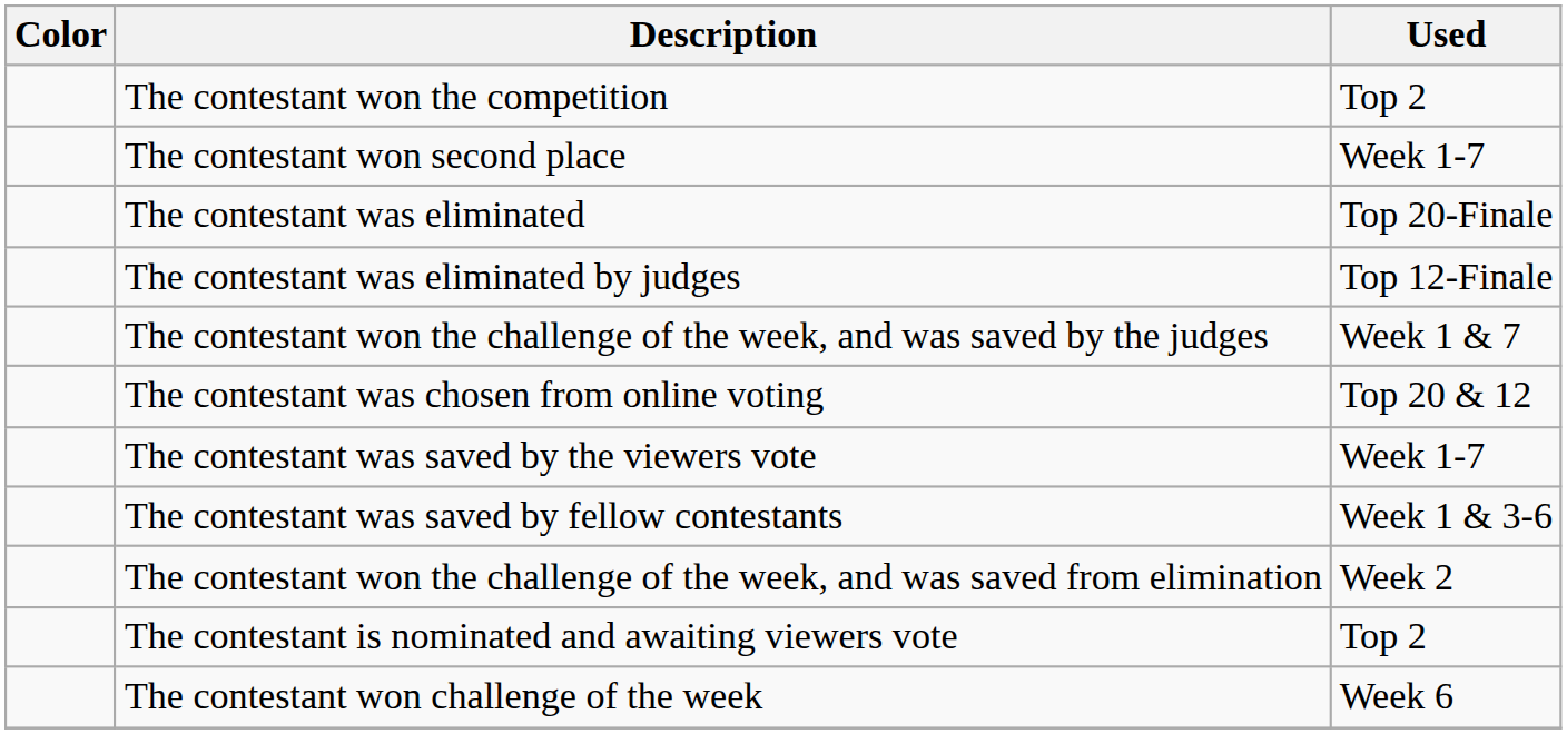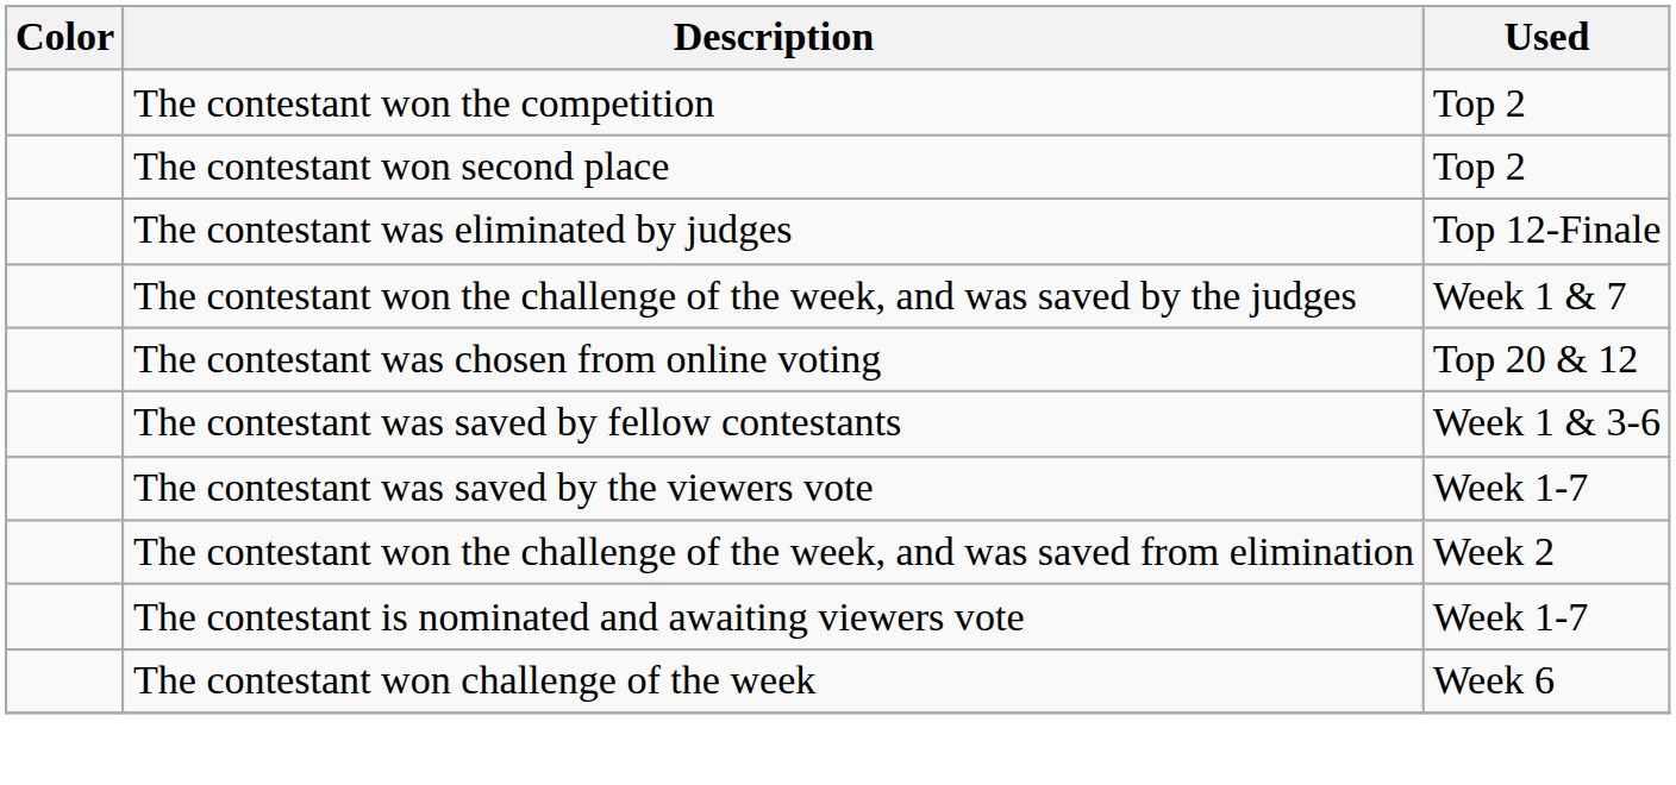The contestant won second place | Used: Week 1-7 -> Top 2
- row: The contestant was eliminated | Top 20-Finale
rows swapped: The contestant was saved by the viewers vote <-> The contestant was saved by fellow contestants
The contestant is nominated and awaiting viewers vote | Used: Top 2 -> Week 1-7
